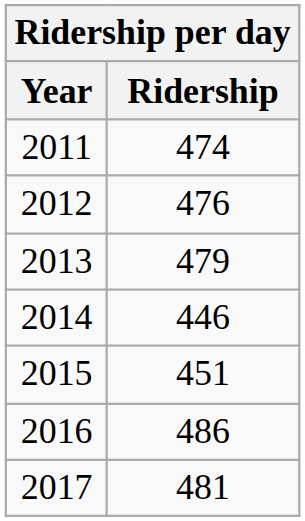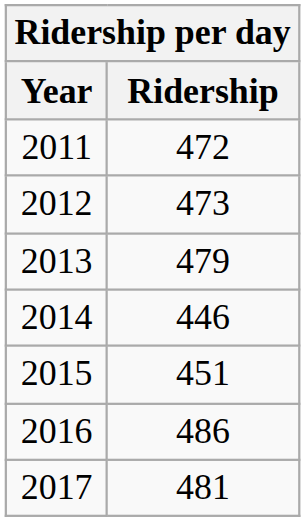2011 | Ridership: 474 -> 472
2012 | Ridership: 476 -> 473
